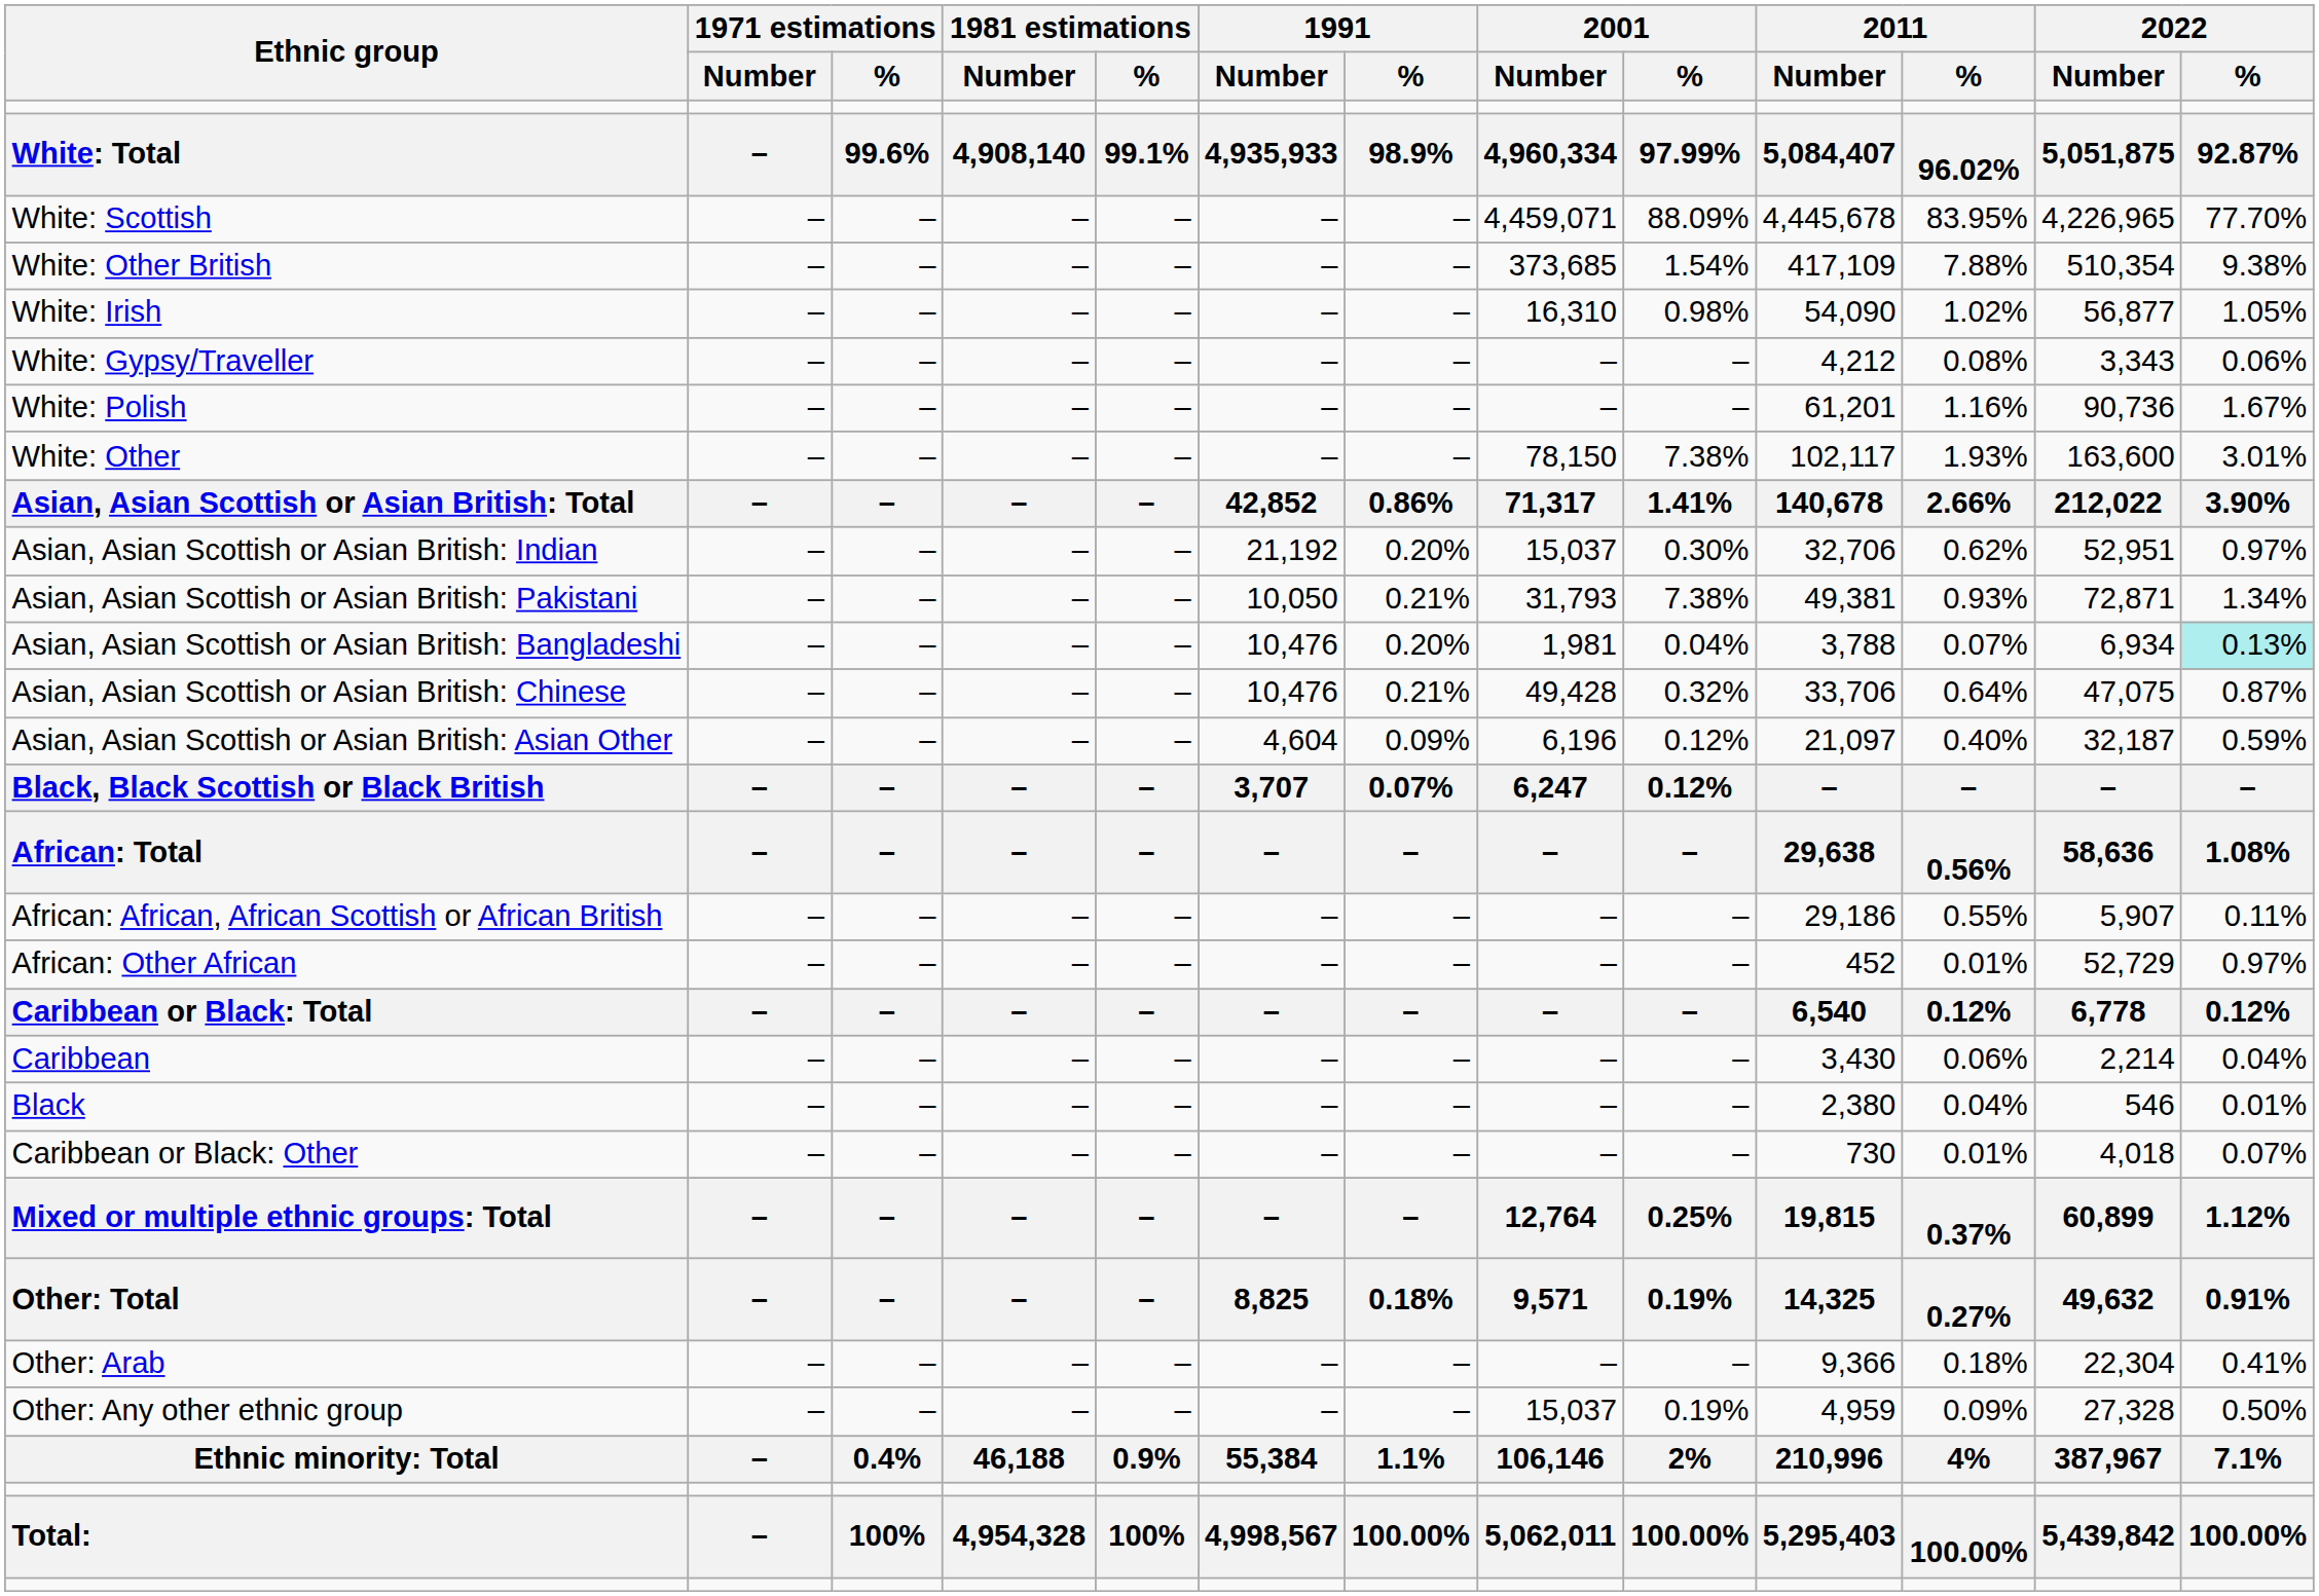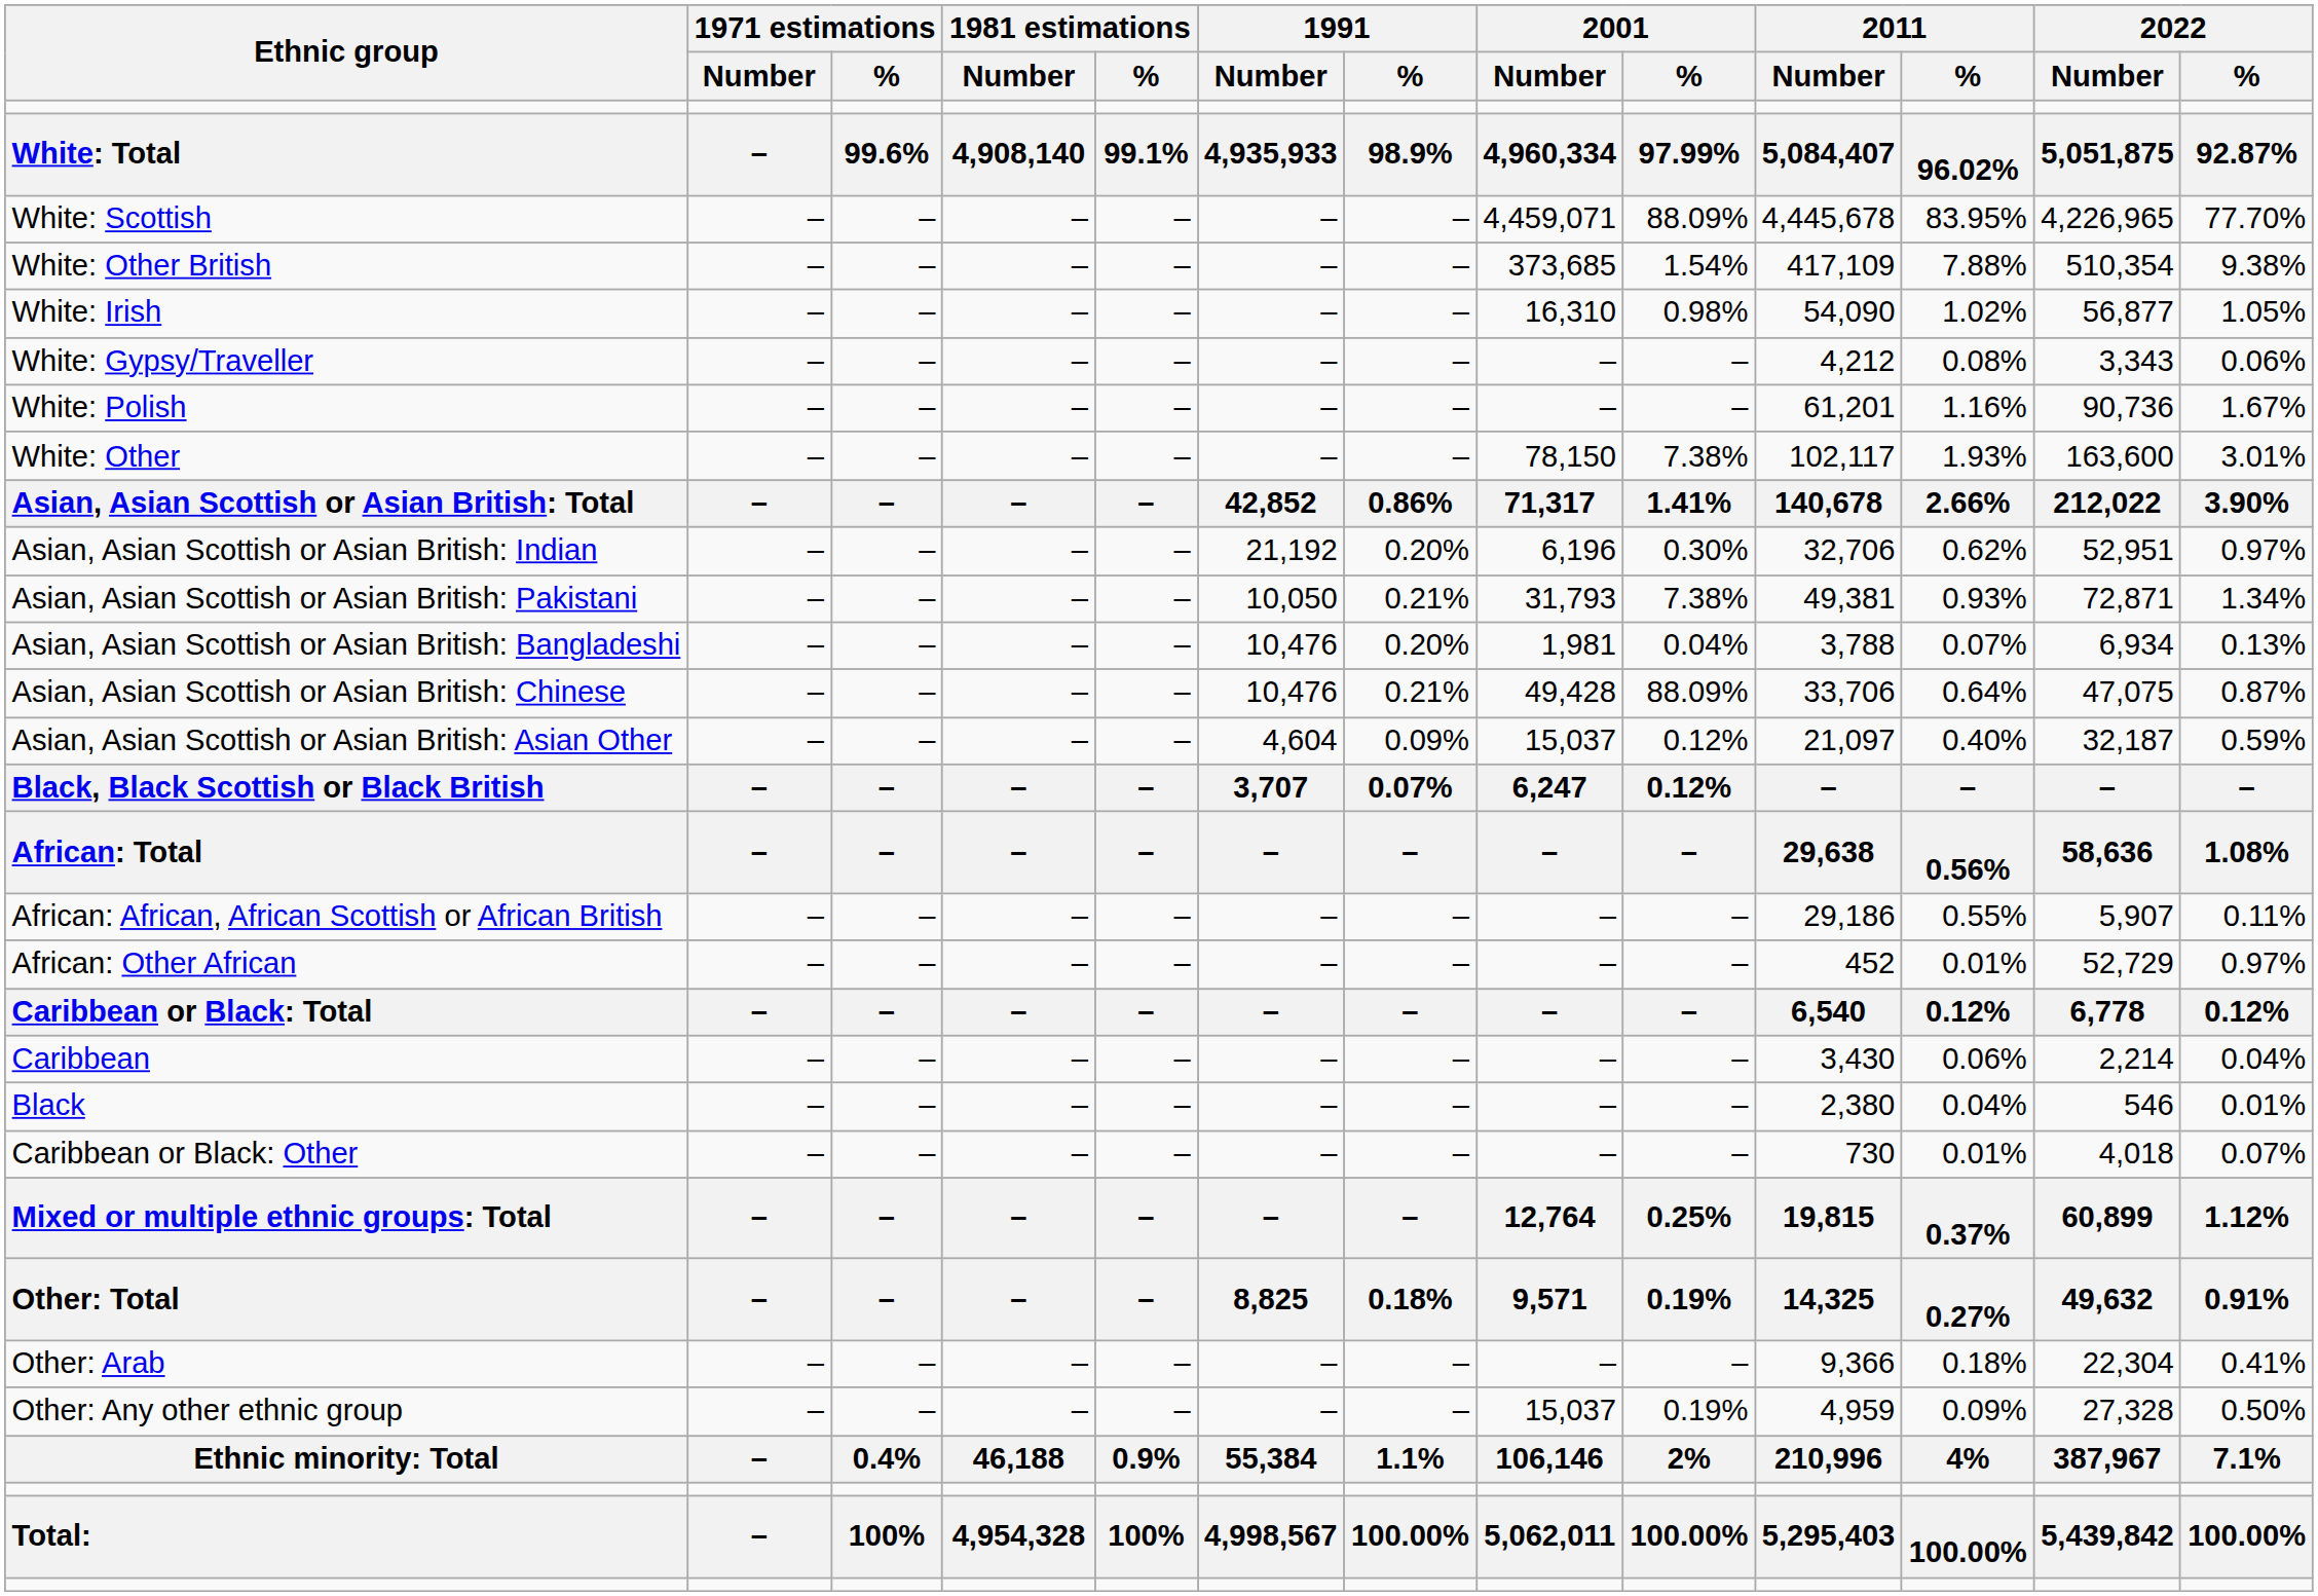Asian, Asian Scottish or Asian British: Indian | 2001 / Number: 15,037 -> 6,196
Asian, Asian Scottish or Asian British: Bangladeshi | 2022 / %: paleturquoise background -> no background
Asian, Asian Scottish or Asian British: Chinese | 2001 / %: 0.32% -> 88.09%
Asian, Asian Scottish or Asian British: Asian Other | 2001 / Number: 6,196 -> 15,037
